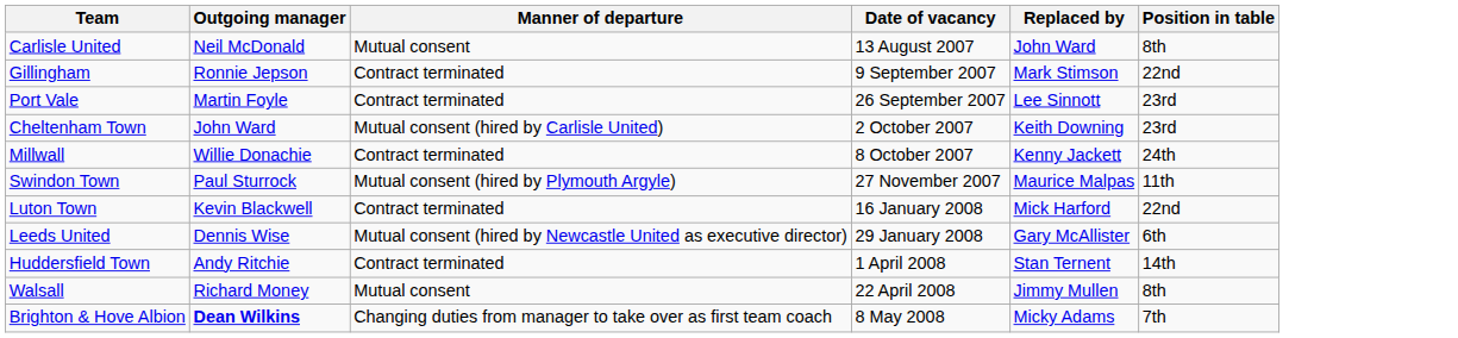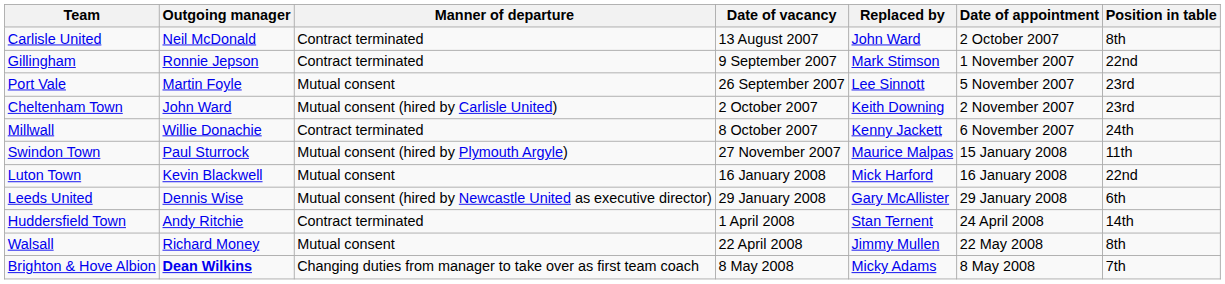+ column: Date of appointment | 2 October 2007 | 1 November 2007 | 5 November 2007 | 2 November 2007 | 6 November 2007 | 15 January 2008 | 16 January 2008 | 29 January 2008 | 24 April 2008 | 22 May 2008 | 8 May 2008
Carlisle United | Manner of departure: Mutual consent -> Contract terminated
Port Vale | Manner of departure: Contract terminated -> Mutual consent
Luton Town | Manner of departure: Contract terminated -> Mutual consent
